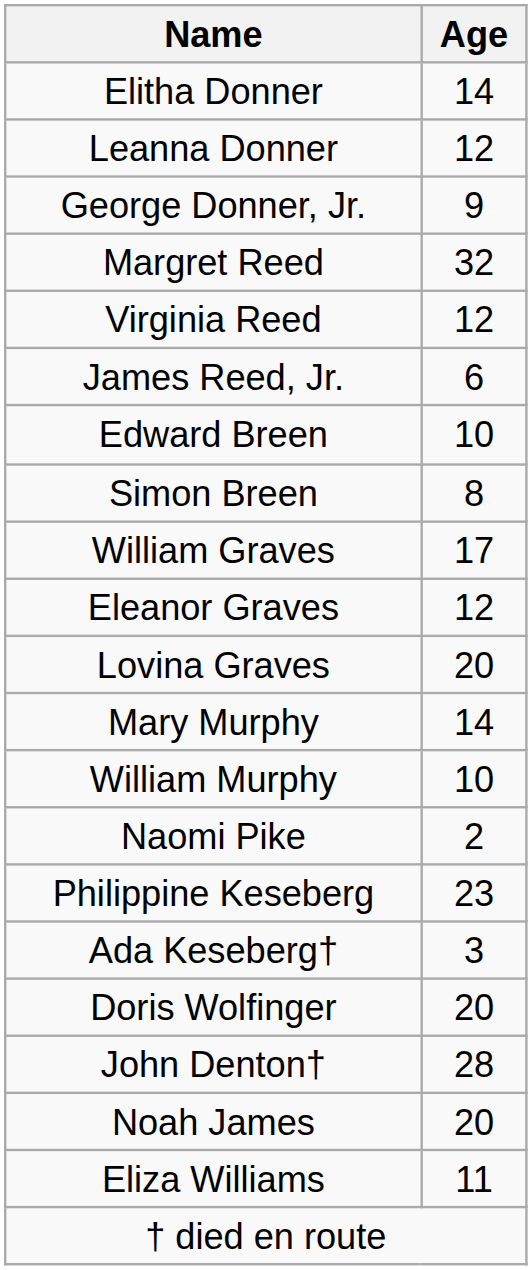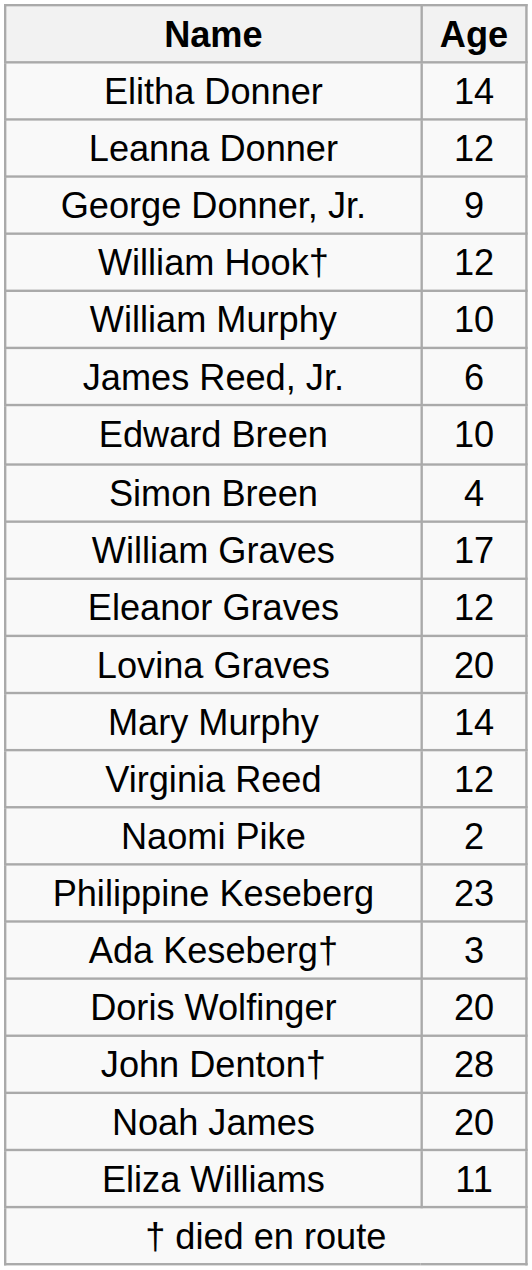+ row: William Hook† | 12
- row: Margret Reed | 32
rows swapped: Virginia Reed <-> William Murphy
Simon Breen | Age: 8 -> 4
